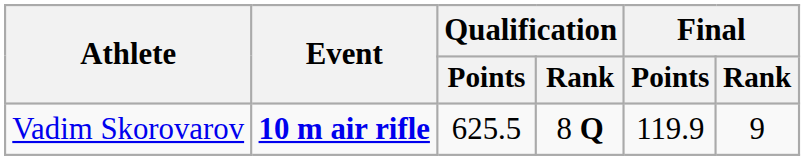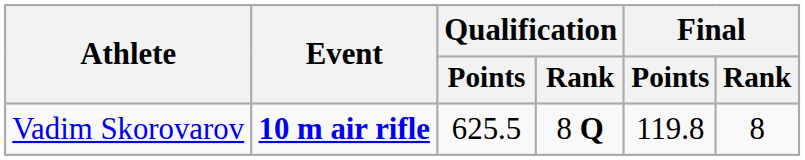Vadim Skorovarov | Final / Points: 119.9 -> 119.8
Vadim Skorovarov | Final / Rank: 9 -> 8
